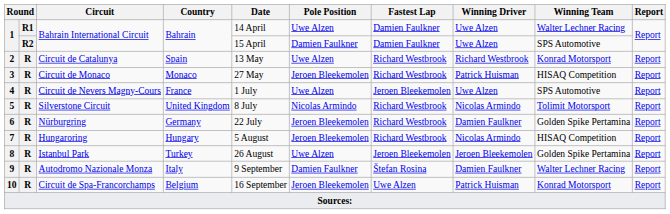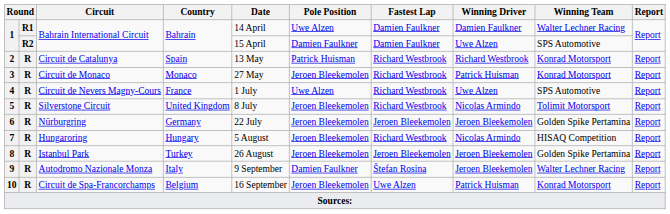1 / R1 | Winning Driver: Uwe Alzen -> Damien Faulkner
2 | Pole Position: Uwe Alzen -> Patrick Huisman
3 | Winning Team: HISAQ Competition -> Konrad Motorsport
4 | Fastest Lap: Jeroen Bleekemolen -> Richard Westbrook
5 | Pole Position: Nicolas Armindo -> Jeroen Bleekemolen
6 | Fastest Lap: Richard Westbrook -> Jeroen Bleekemolen
6 | Winning Driver: Damien Faulkner -> Jeroen Bleekemolen
8 | Pole Position: Uwe Alzen -> Jeroen Bleekemolen
9 | Winning Driver: Damien Faulkner -> Jeroen Bleekemolen
